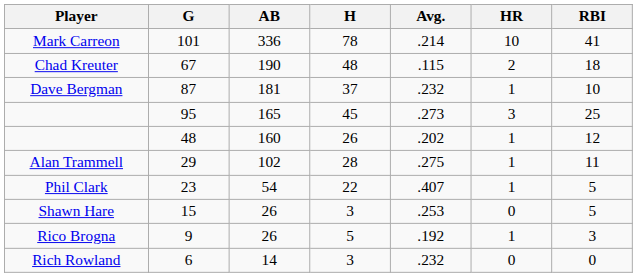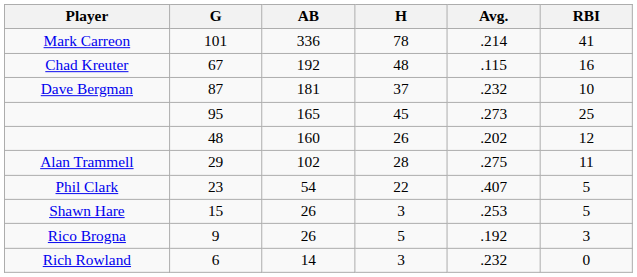- column: HR | 10 | 2 | 1 | 3 | 1 | 1 | 1 | 0 | 1 | 0
Chad Kreuter | AB: 190 -> 192
Chad Kreuter | RBI: 18 -> 16
